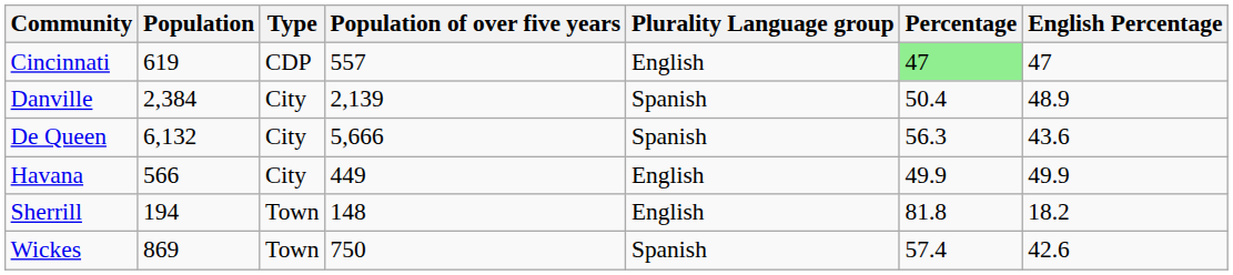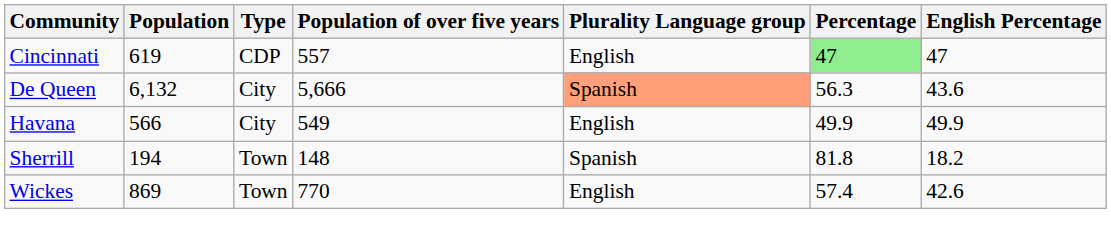- row: Danville | 2,384 | City | 2,139 | Spanish | 50.4 | 48.9
De Queen | Plurality Language group: no background -> lightsalmon background
Havana | Population of over five years: 449 -> 549
Sherrill | Plurality Language group: English -> Spanish
Wickes | Population of over five years: 750 -> 770
Wickes | Plurality Language group: Spanish -> English
